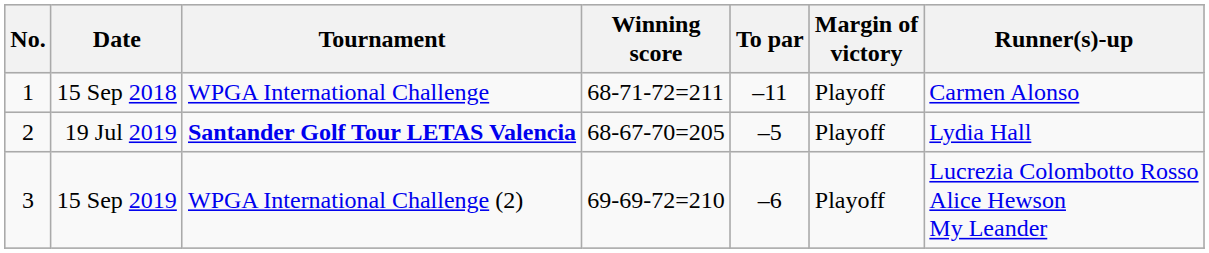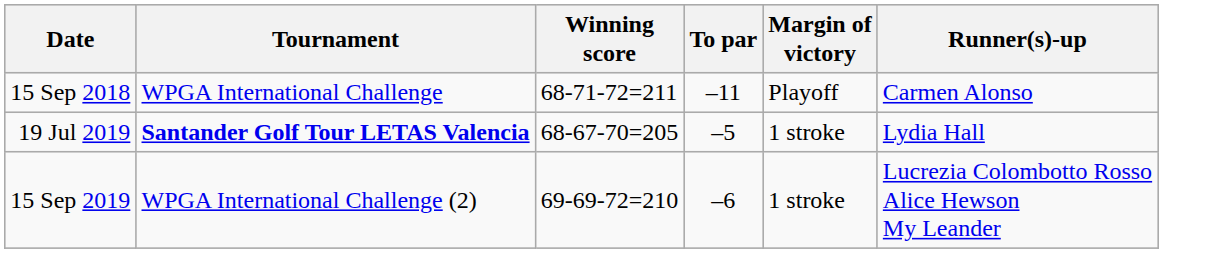- column: No. | 1 | 2 | 3
19 Jul 2019 | Margin of victory: Playoff -> 1 stroke
15 Sep 2019 | Margin of victory: Playoff -> 1 stroke
